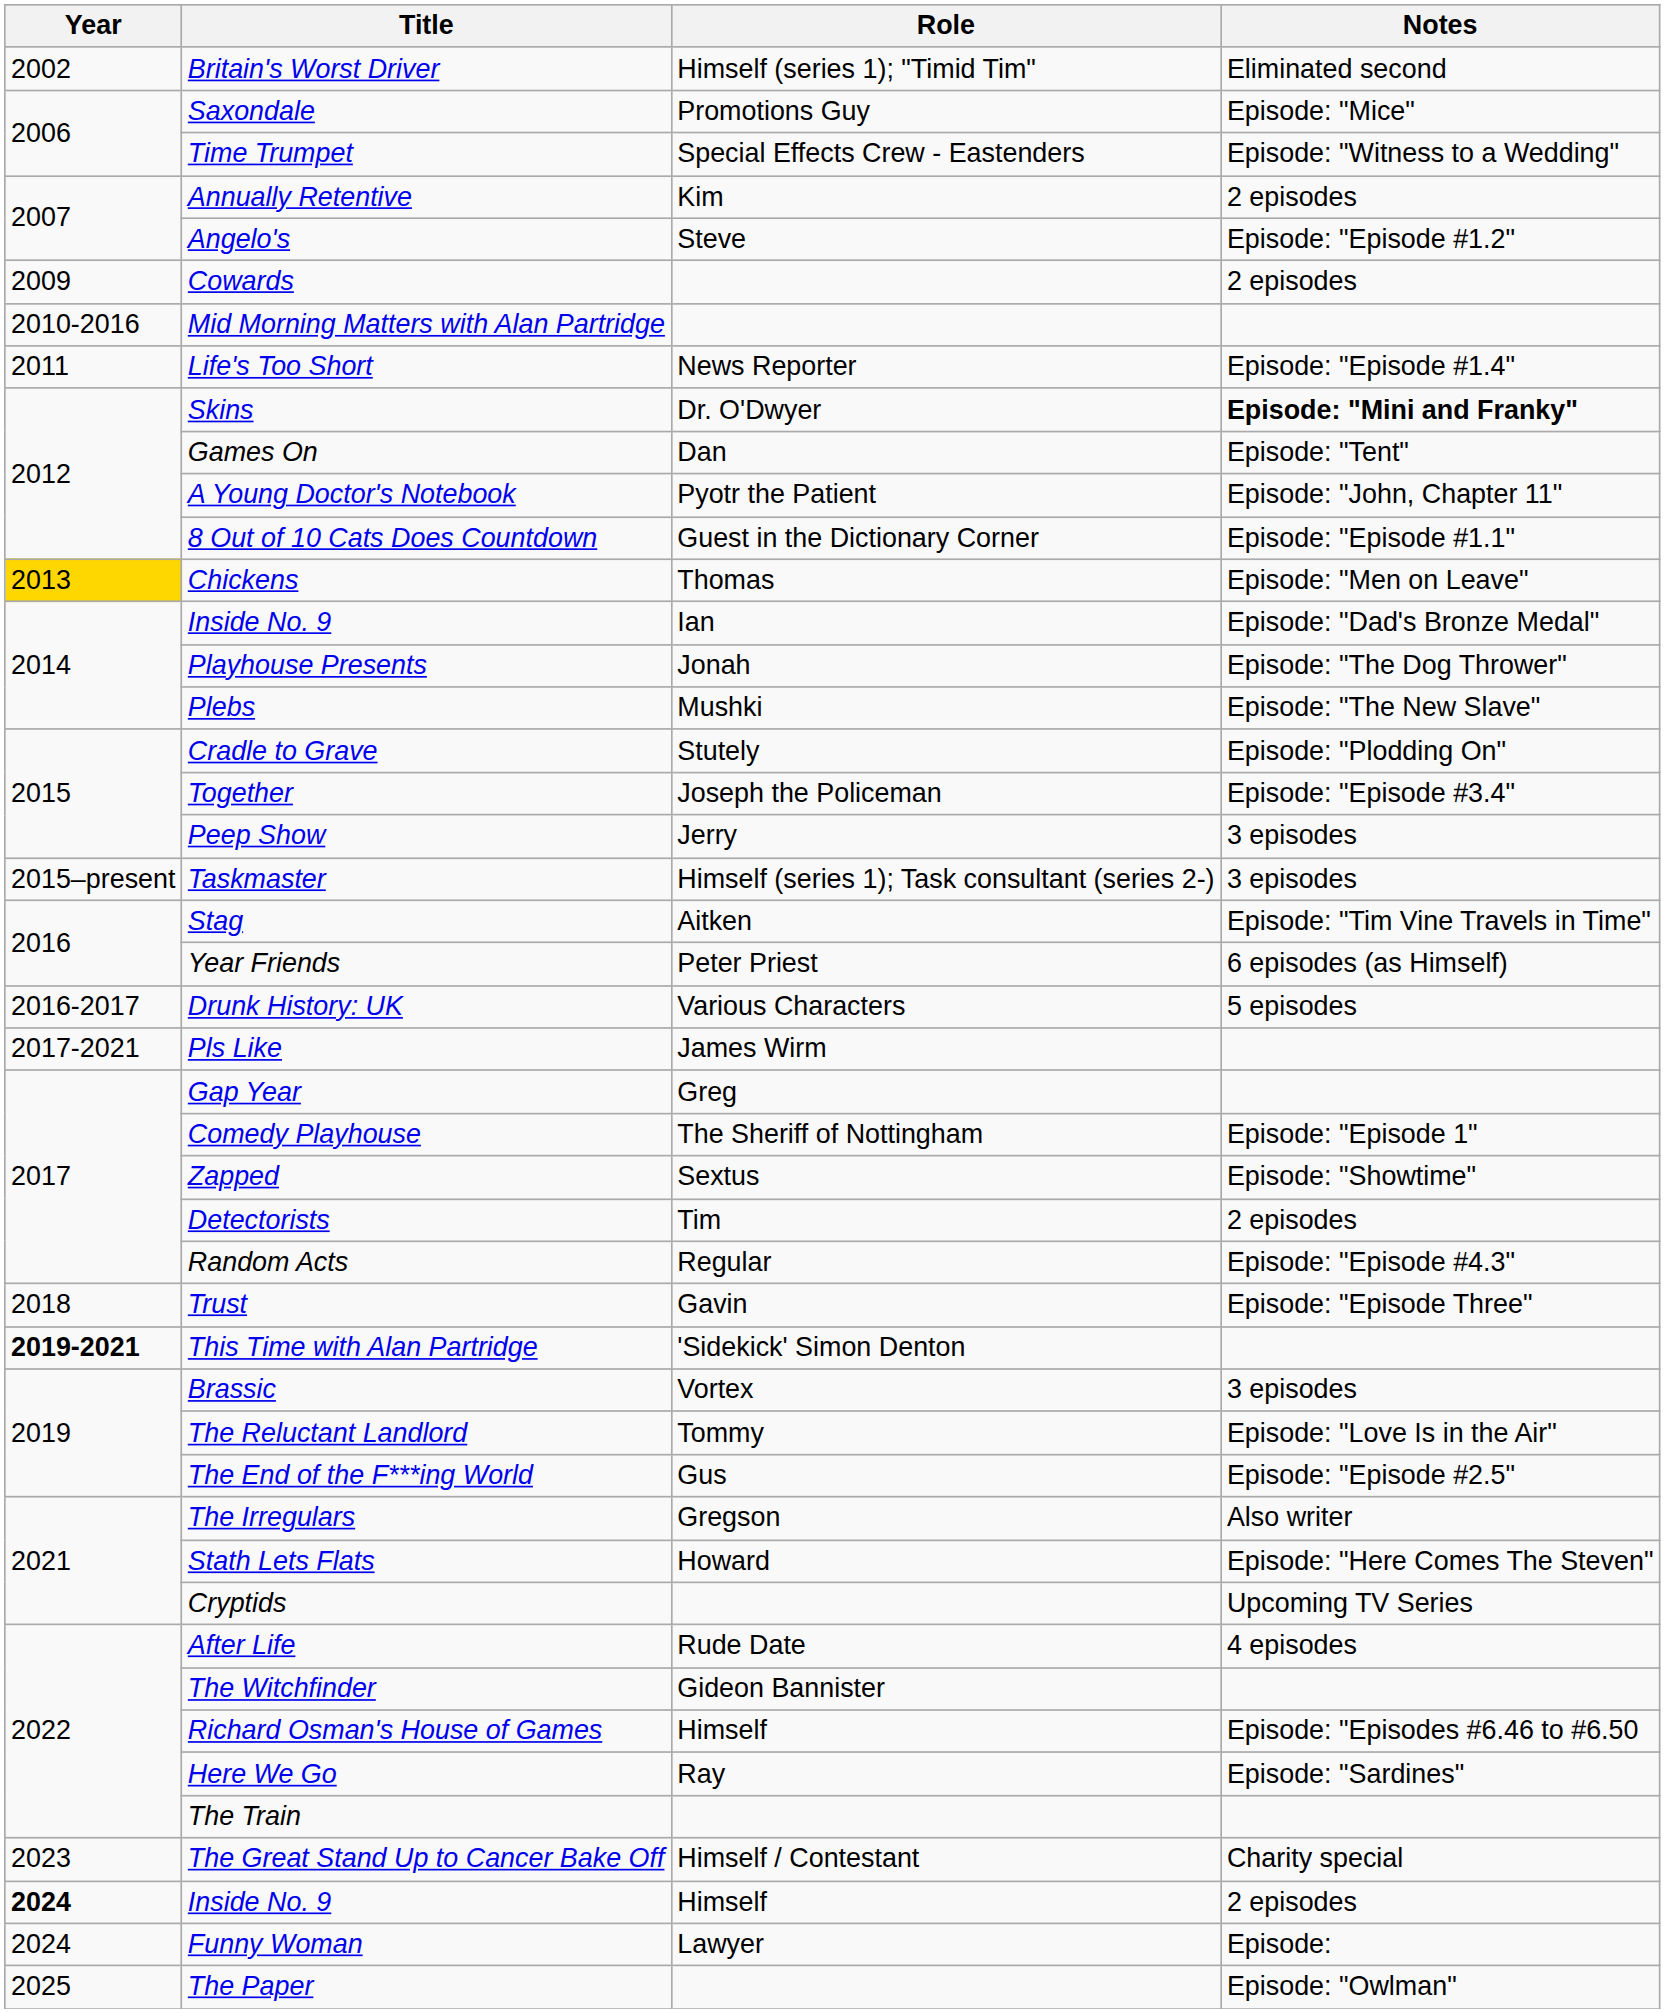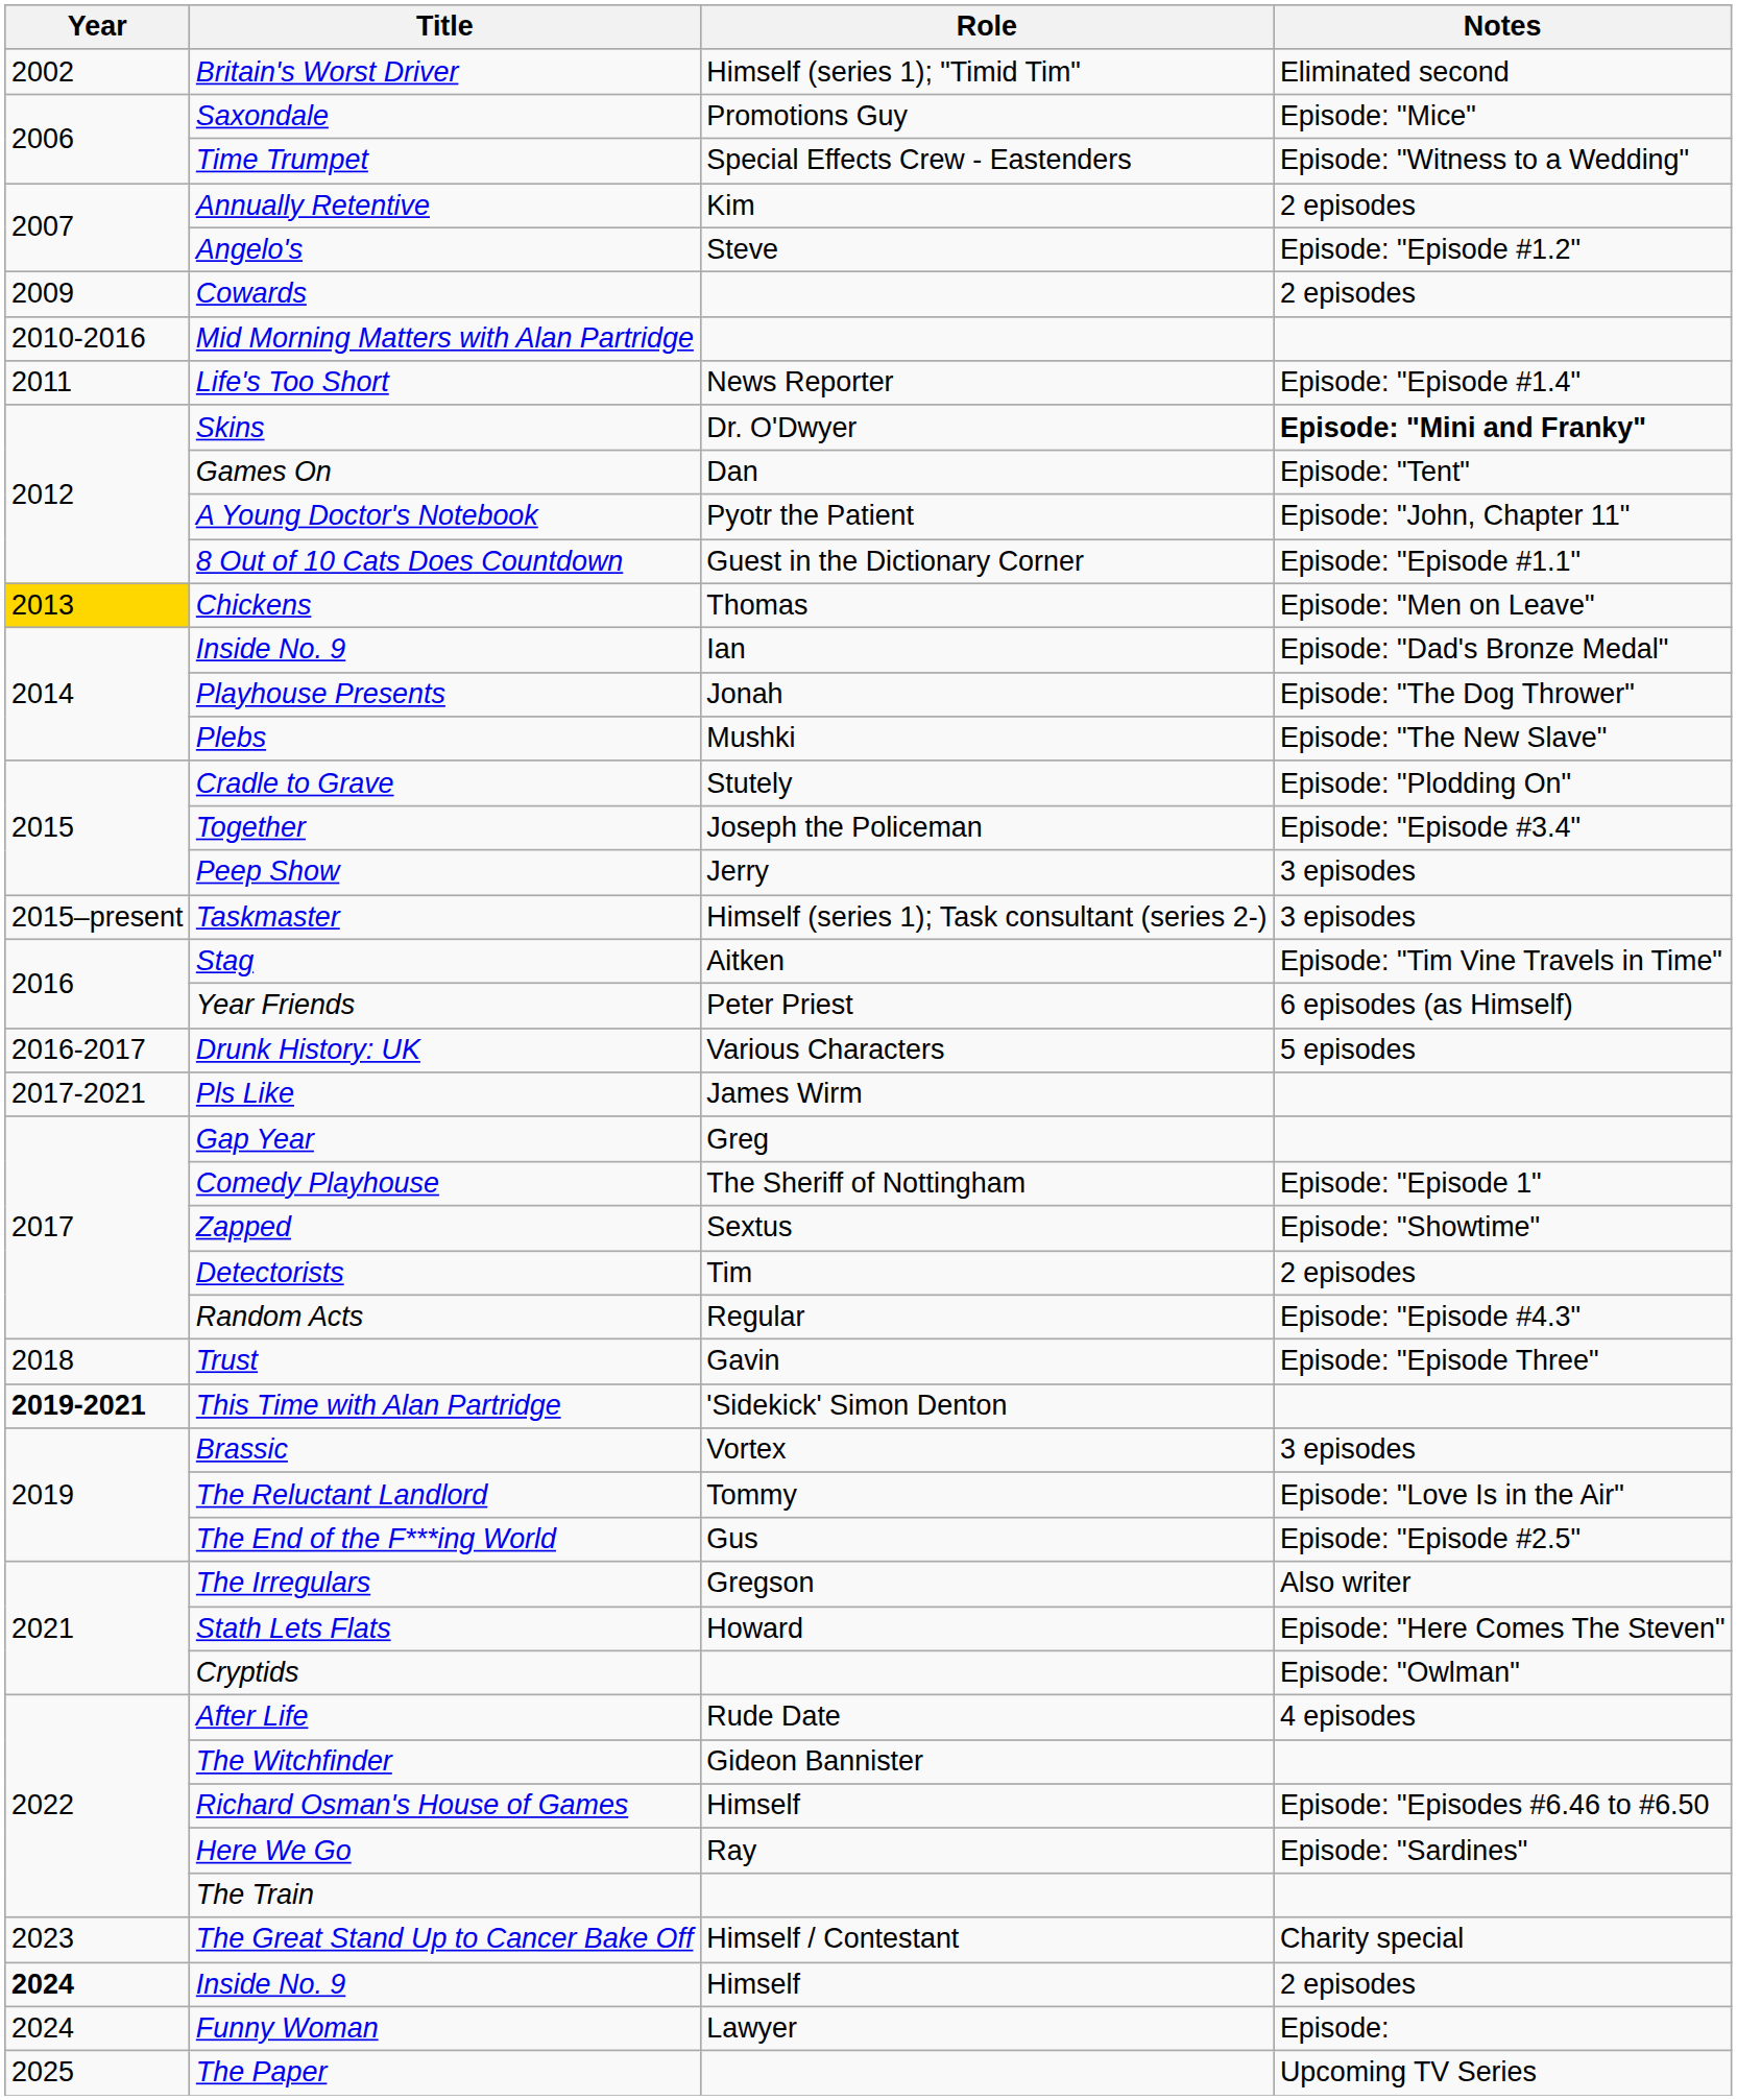Cryptids | Notes: Upcoming TV Series -> Episode: "Owlman"
The Paper | Notes: Episode: "Owlman" -> Upcoming TV Series
